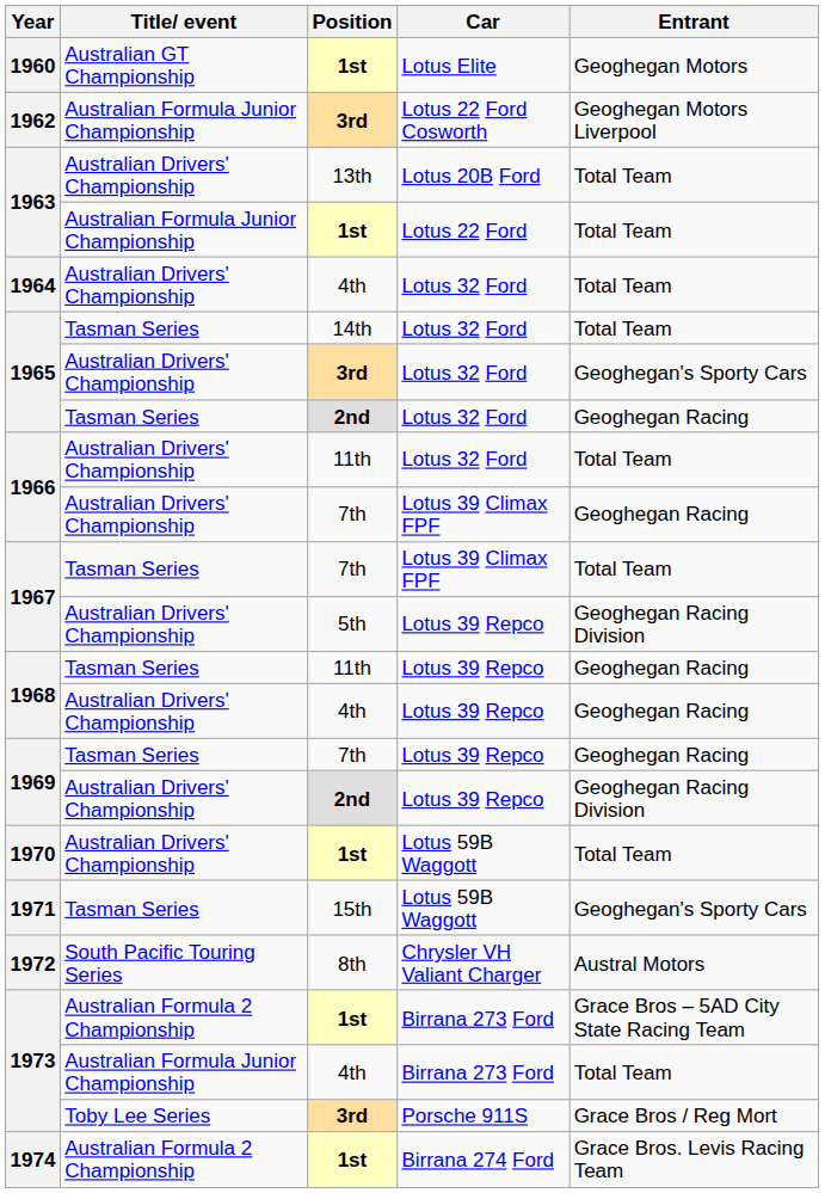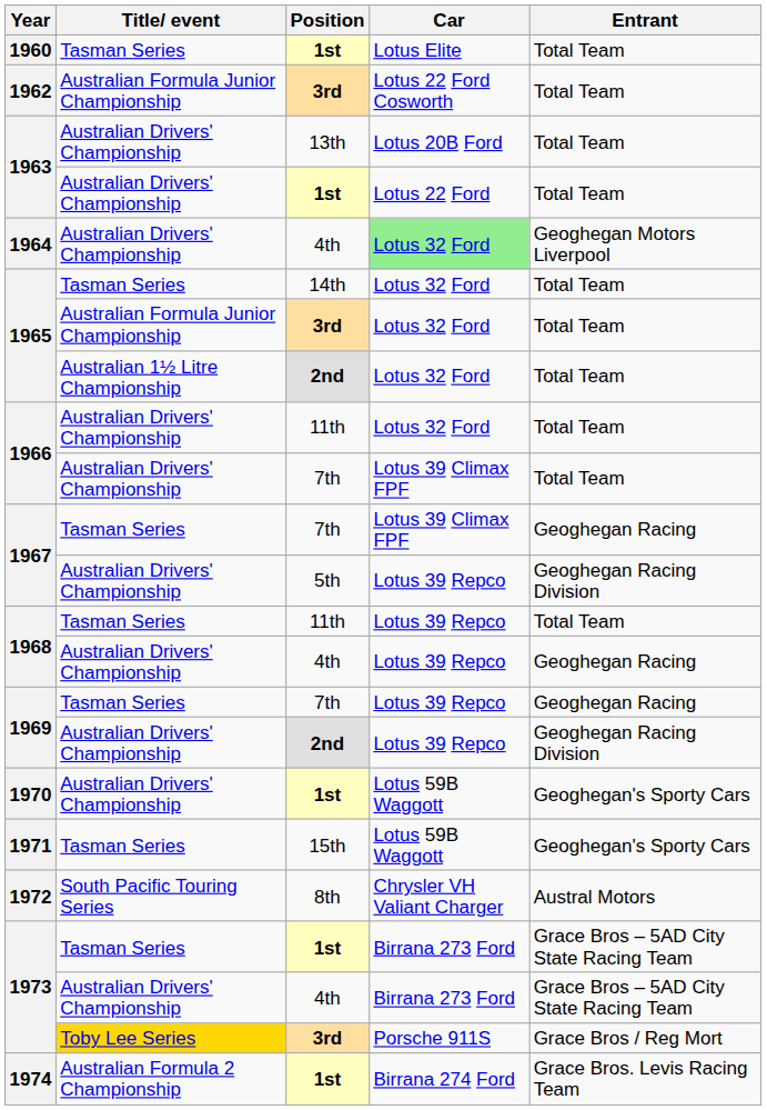1960 | Title/ event: Australian GT Championship -> Tasman Series
1960 | Entrant: Geoghegan Motors -> Total Team
1962 | Entrant: Geoghegan Motors Liverpool -> Total Team
1963 / 1st | Title/ event: Australian Formula Junior Championship -> Australian Drivers' Championship
1964 | Car: no background -> lightgreen background
1964 | Entrant: Total Team -> Geoghegan Motors Liverpool
1965 / 3rd | Title/ event: Australian Drivers' Championship -> Australian Formula Junior Championship
1965 / 3rd | Entrant: Geoghegan's Sporty Cars -> Total Team
1965 / 2nd | Title/ event: Tasman Series -> Australian 1½ Litre Championship
1965 / 2nd | Entrant: Geoghegan Racing -> Total Team
1966 / 7th | Entrant: Geoghegan Racing -> Total Team
1967 / 7th | Entrant: Total Team -> Geoghegan Racing
1968 / 11th | Entrant: Geoghegan Racing -> Total Team
1970 | Entrant: Total Team -> Geoghegan's Sporty Cars
1973 / 1st | Title/ event: Australian Formula 2 Championship -> Tasman Series
1973 / 4th | Title/ event: Australian Formula Junior Championship -> Australian Drivers' Championship
1973 / 4th | Entrant: Total Team -> Grace Bros – 5AD City State Racing Team
1973 / 3rd | Title/ event: no background -> gold background
